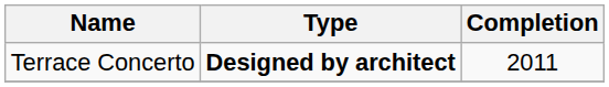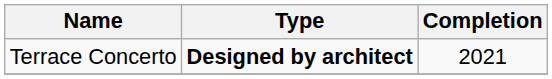Terrace Concerto | Completion: 2011 -> 2021
